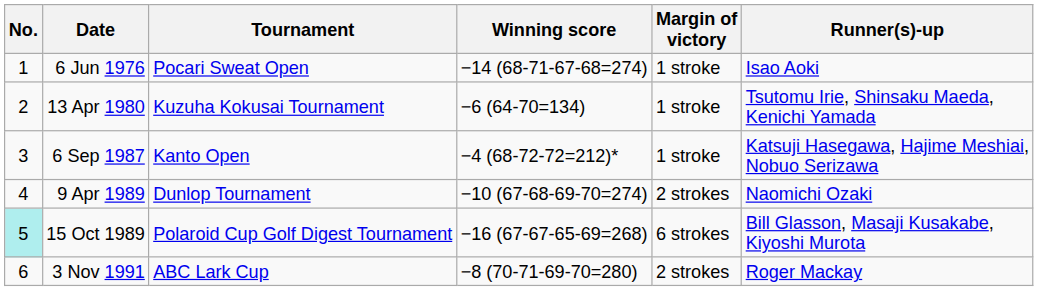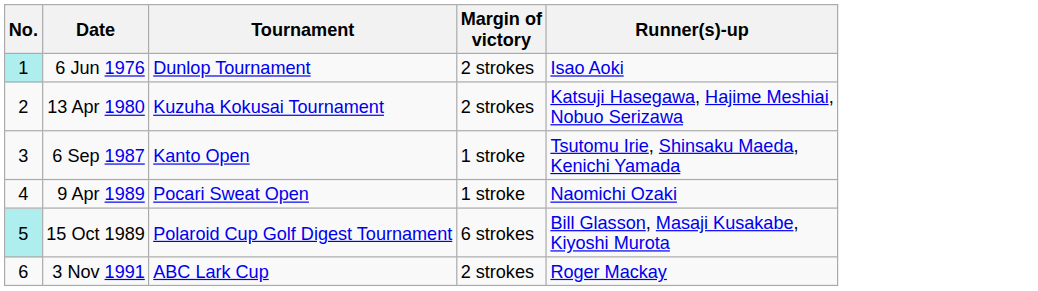- column: Winning score | −14 (68-71-67-68=274) | −6 (64-70=134) | −4 (68-72-72=212)* | −10 (67-68-69-70=274) | −16 (67-67-65-69=268) | −8 (70-71-69-70=280)
6 Jun 1976 | No.: no background -> paleturquoise background
6 Jun 1976 | Tournament: Pocari Sweat Open -> Dunlop Tournament
6 Jun 1976 | Margin of victory: 1 stroke -> 2 strokes
13 Apr 1980 | Margin of victory: 1 stroke -> 2 strokes
13 Apr 1980 | Runner(s)-up: Tsutomu Irie, Shinsaku Maeda, Kenichi Yamada -> Katsuji Hasegawa, Hajime Meshiai, Nobuo Serizawa
6 Sep 1987 | Runner(s)-up: Katsuji Hasegawa, Hajime Meshiai, Nobuo Serizawa -> Tsutomu Irie, Shinsaku Maeda, Kenichi Yamada
9 Apr 1989 | Tournament: Dunlop Tournament -> Pocari Sweat Open
9 Apr 1989 | Margin of victory: 2 strokes -> 1 stroke
